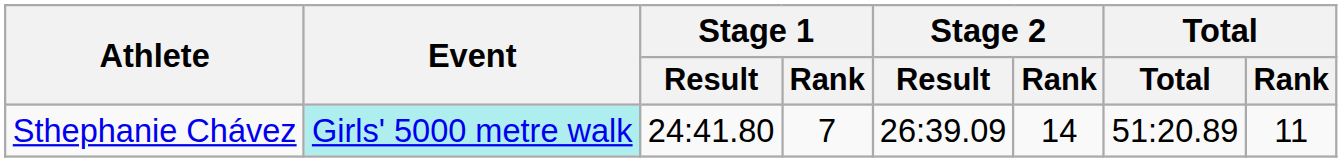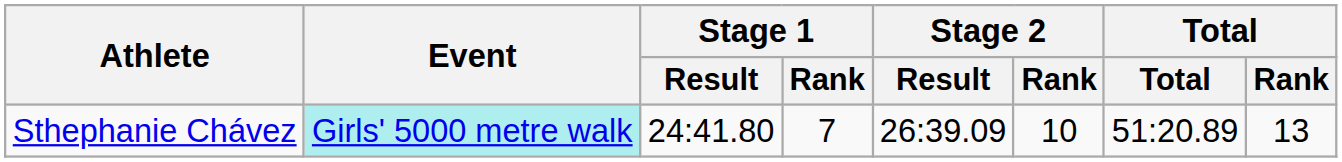Sthephanie Chávez | Stage 2 / Rank: 14 -> 10
Sthephanie Chávez | Total / Rank: 11 -> 13
